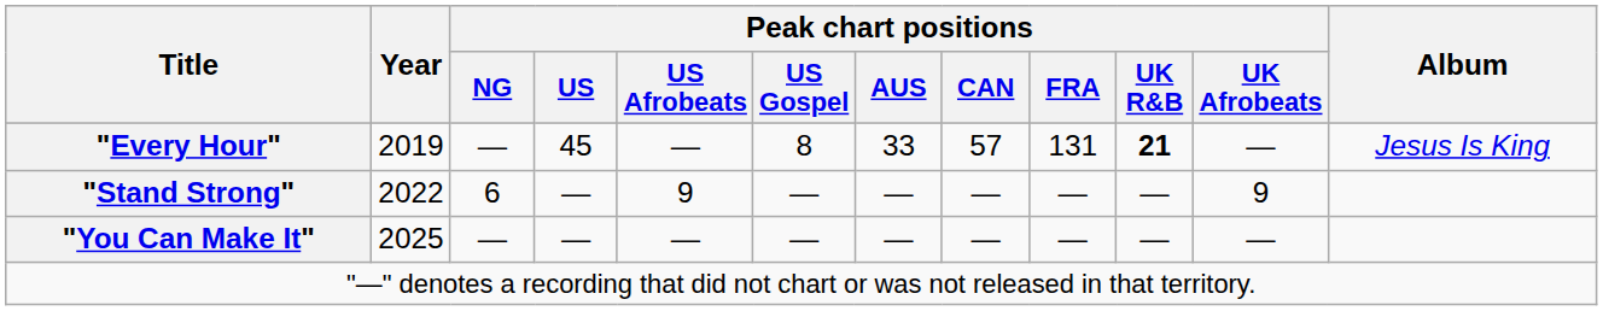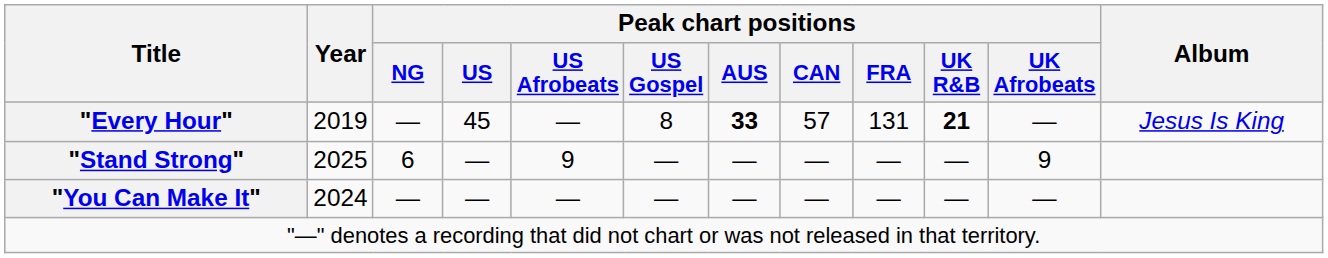"Every Hour" | Peak chart positions / AUS: normal -> bold
"Stand Strong" | Year: 2022 -> 2025
"You Can Make It" | Year: 2025 -> 2024
